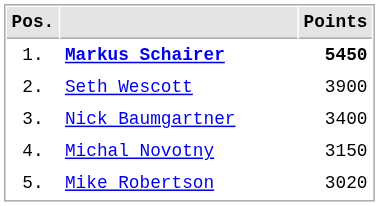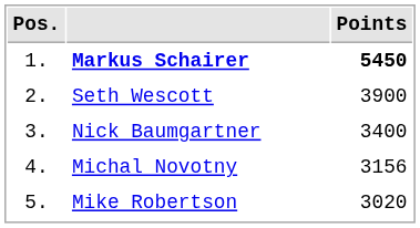Michal Novotny | Points: 3150 -> 3156
